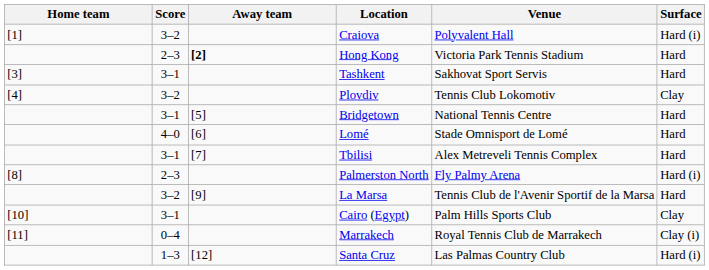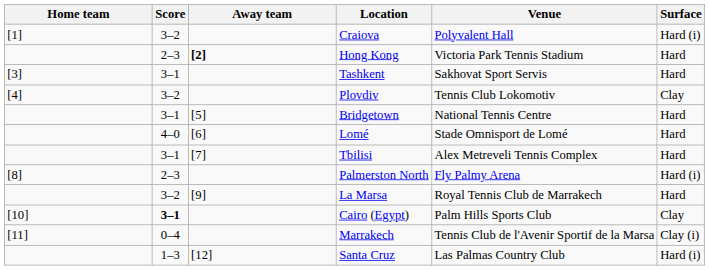La Marsa | Venue: Tennis Club de l'Avenir Sportif de la Marsa -> Royal Tennis Club de Marrakech
Cairo (Egypt) | Score: normal -> bold
Marrakech | Venue: Royal Tennis Club de Marrakech -> Tennis Club de l'Avenir Sportif de la Marsa
